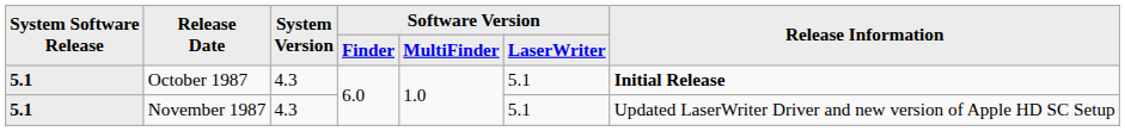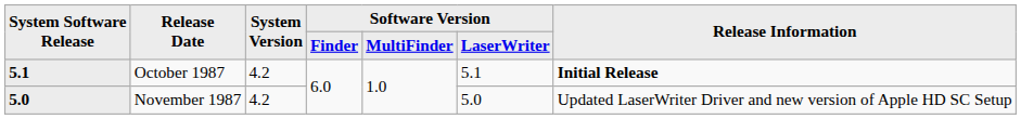October 1987 | System Version: 4.3 -> 4.2
November 1987 | System Software Release: 5.1 -> 5.0
November 1987 | System Version: 4.3 -> 4.2
November 1987 | Software Version / LaserWriter: 5.1 -> 5.0
